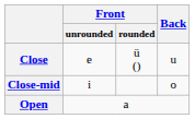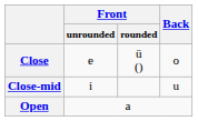Close | Back: u -> o
Close-mid | Back: o -> u
